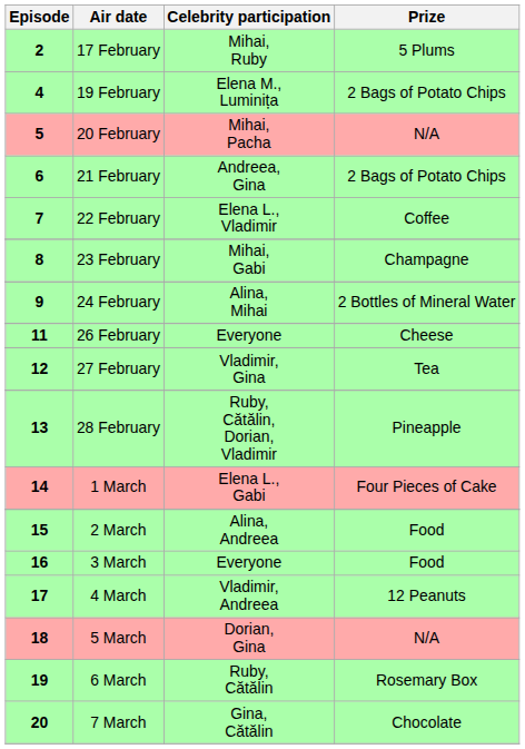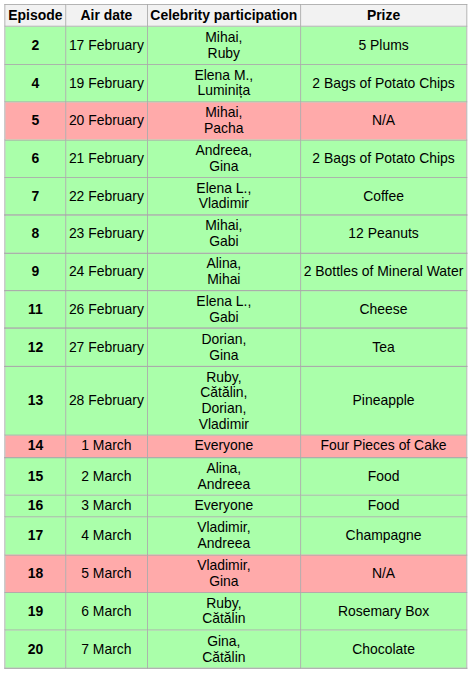23 February | Prize: Champagne -> 12 Peanuts
26 February | Celebrity participation: Everyone -> Elena L., Gabi
27 February | Celebrity participation: Vladimir, Gina -> Dorian, Gina
1 March | Celebrity participation: Elena L., Gabi -> Everyone
4 March | Prize: 12 Peanuts -> Champagne
5 March | Celebrity participation: Dorian, Gina -> Vladimir, Gina
